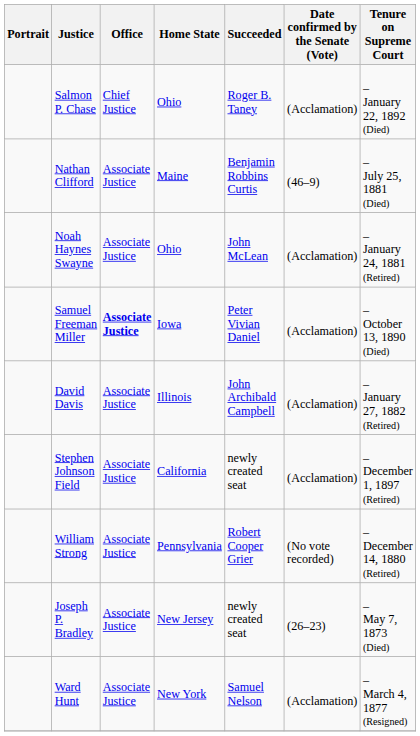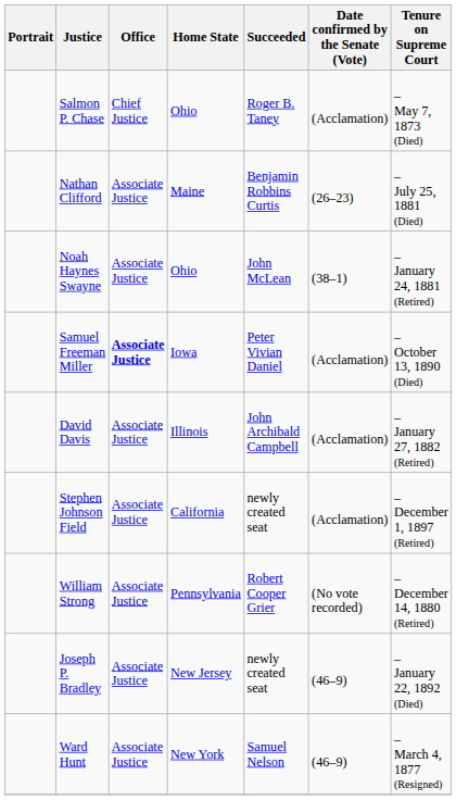Salmon P. Chase | Tenure on Supreme Court: – January 22, 1892 (Died) -> – May 7, 1873 (Died)
Nathan Clifford | Date confirmed by the Senate (Vote): (46–9) -> (26–23)
Noah Haynes Swayne | Date confirmed by the Senate (Vote): (Acclamation) -> (38–1)
Joseph P. Bradley | Date confirmed by the Senate (Vote): (26–23) -> (46–9)
Joseph P. Bradley | Tenure on Supreme Court: – May 7, 1873 (Died) -> – January 22, 1892 (Died)
Ward Hunt | Date confirmed by the Senate (Vote): (Acclamation) -> (46–9)
